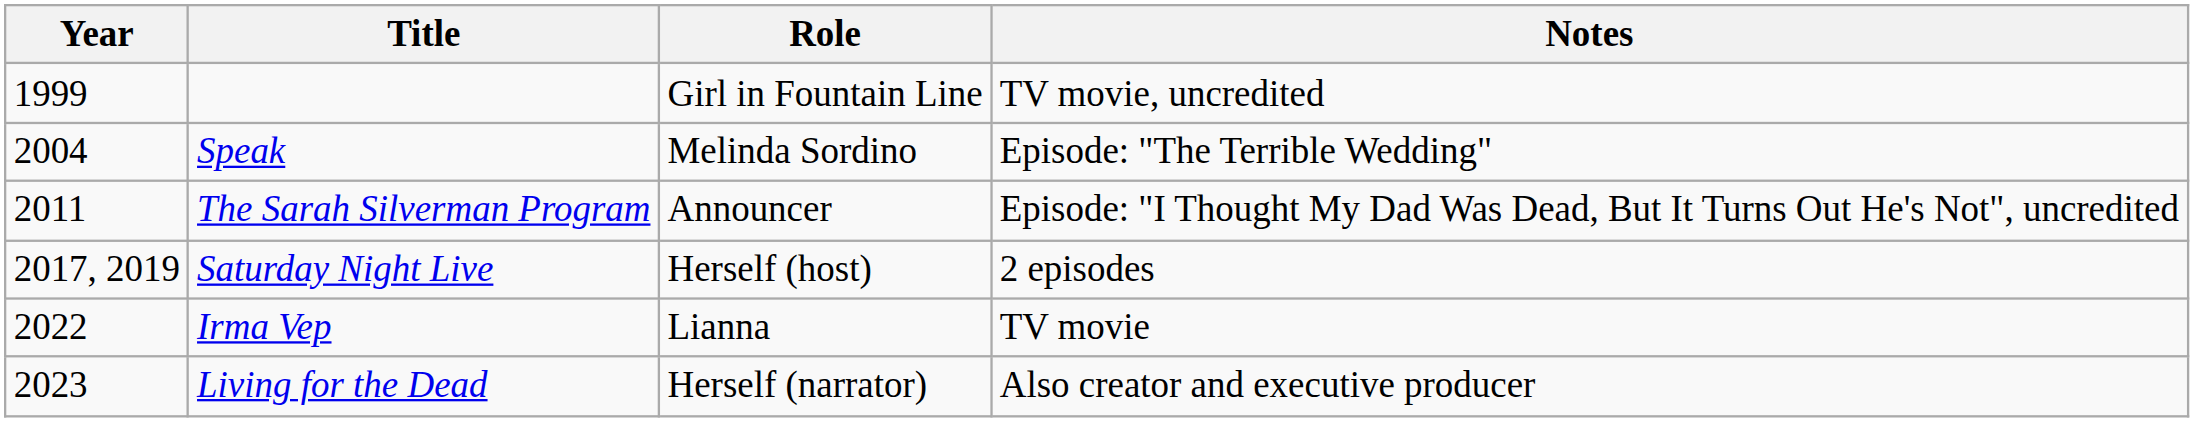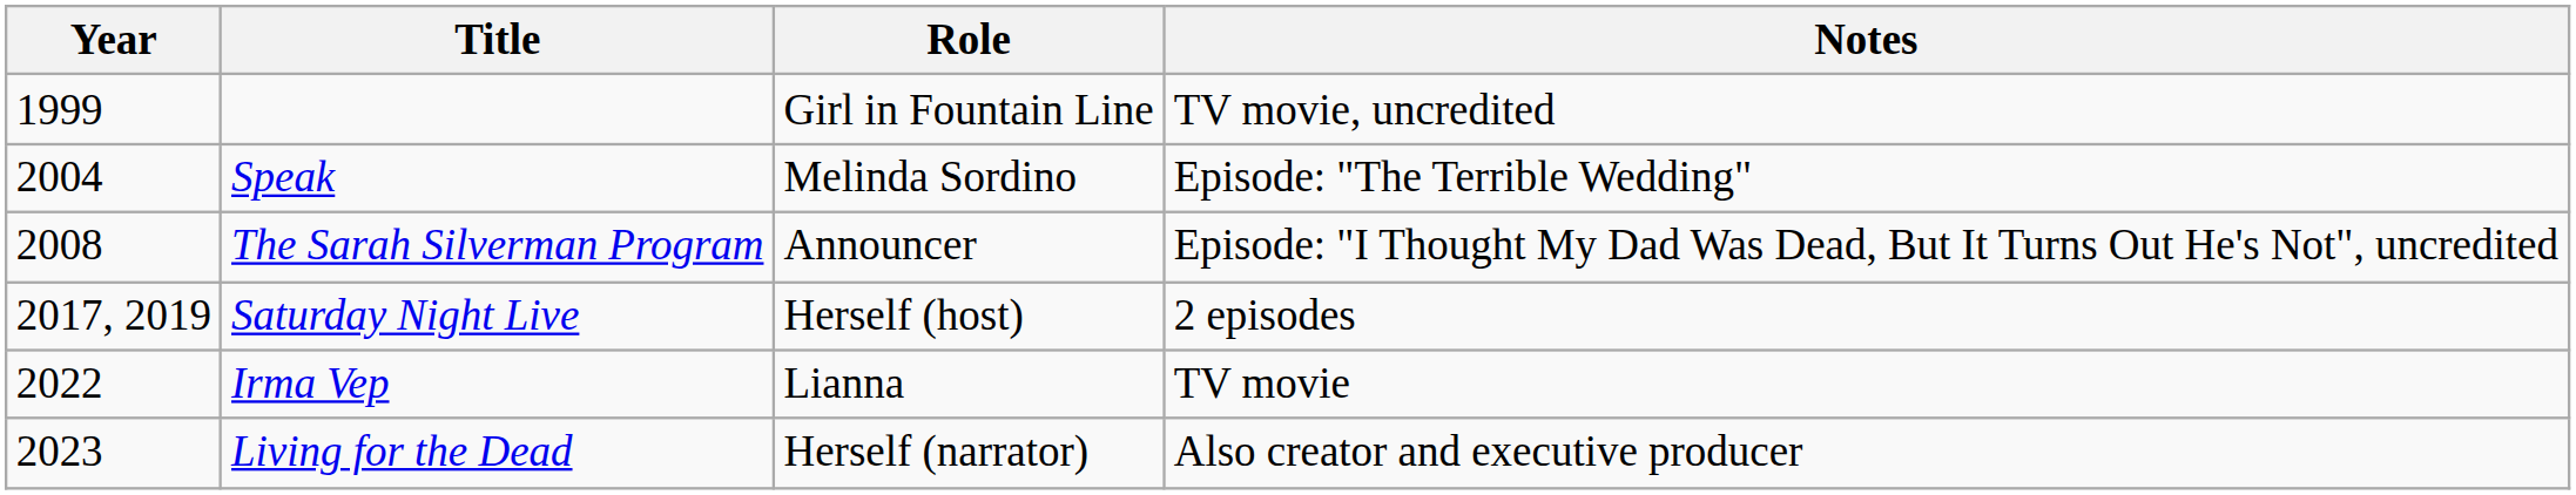The Sarah Silverman Program | Year: 2011 -> 2008
